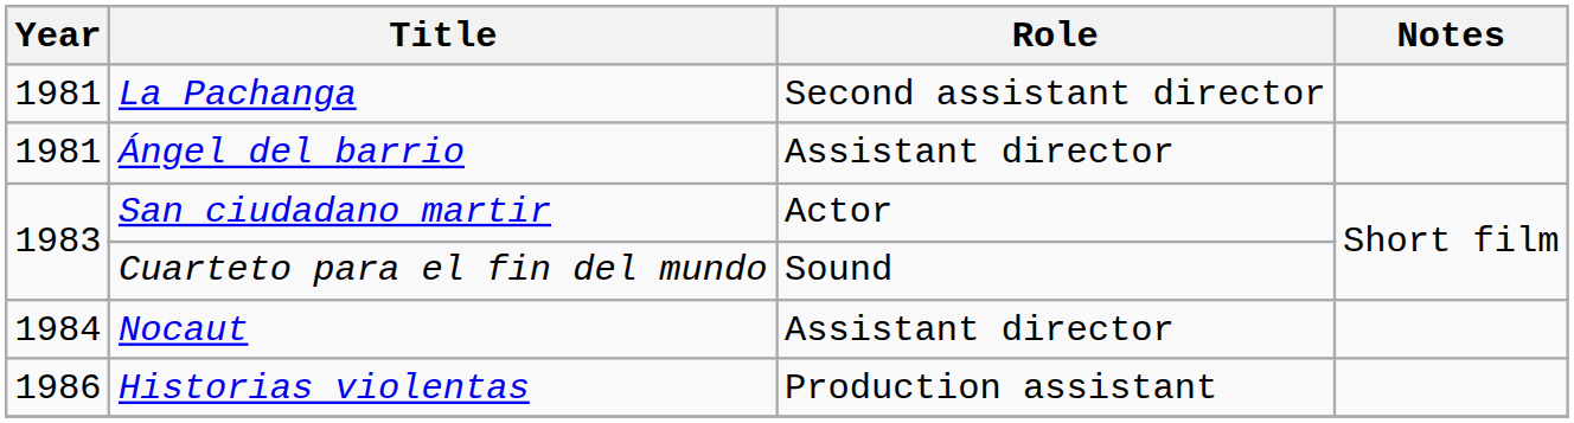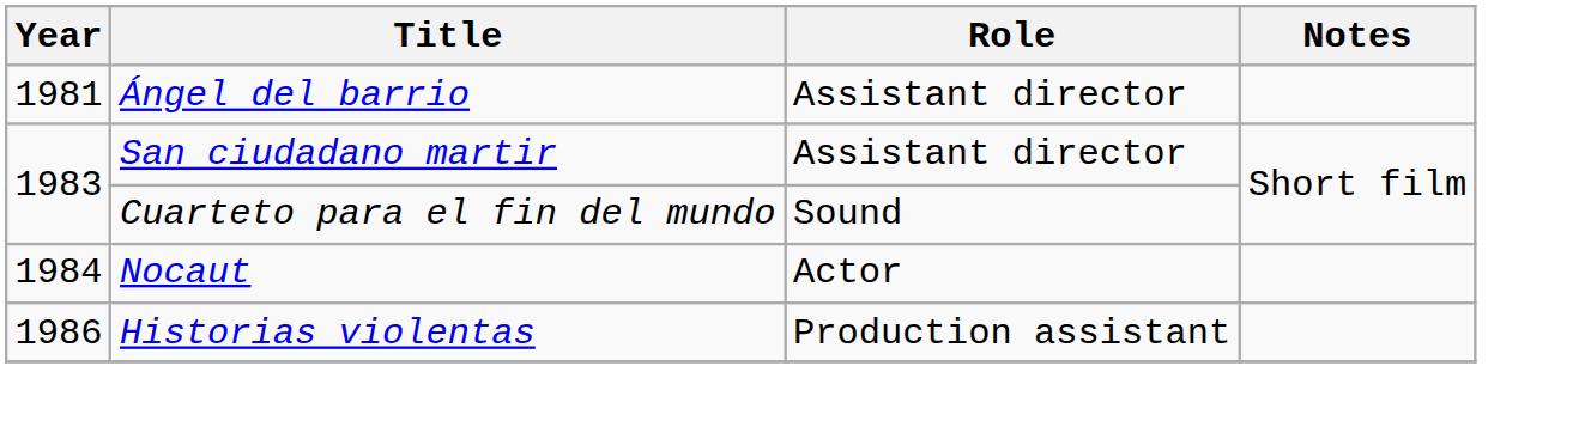- row: 1981 | La Pachanga | Second assistant director
San ciudadano martir | Role: Actor -> Assistant director
Nocaut | Role: Assistant director -> Actor
